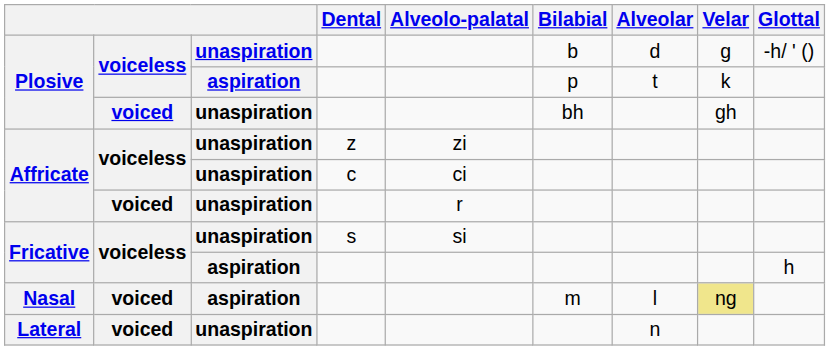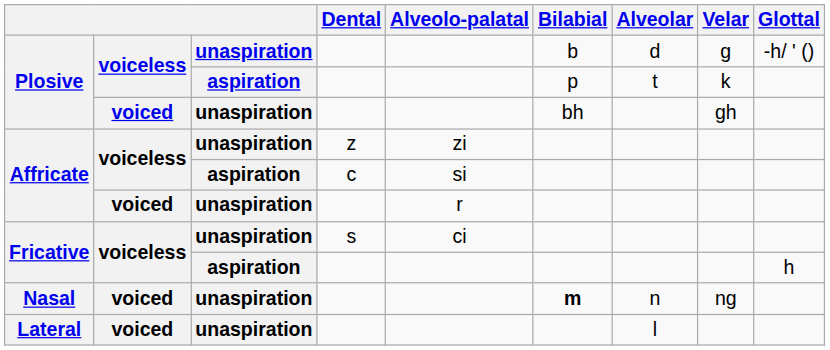Affricate / c | column 3: unaspiration -> aspiration
Affricate / c | Alveolo-palatal: ci -> si
Fricative / s | Alveolo-palatal: si -> ci
Nasal | column 3: aspiration -> unaspiration
Nasal | Bilabial: normal -> bold
Nasal | Alveolar: l -> n
Nasal | Velar: khaki background -> no background
Lateral | Alveolar: n -> l
